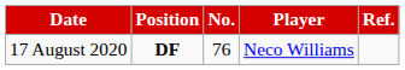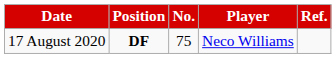17 August 2020 | No.: 76 -> 75
